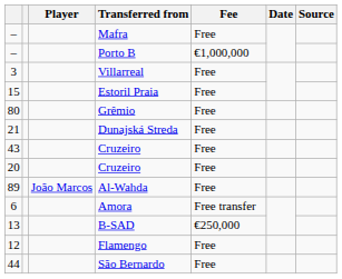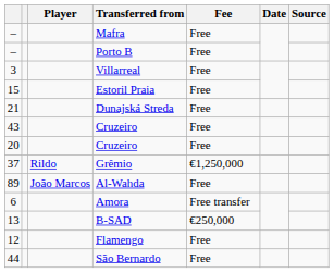– / Porto B | Fee: €1,000,000 -> Free
- row: 80 | Grêmio | Free
+ row: 37 | Rildo | Grêmio | €1,250,000
